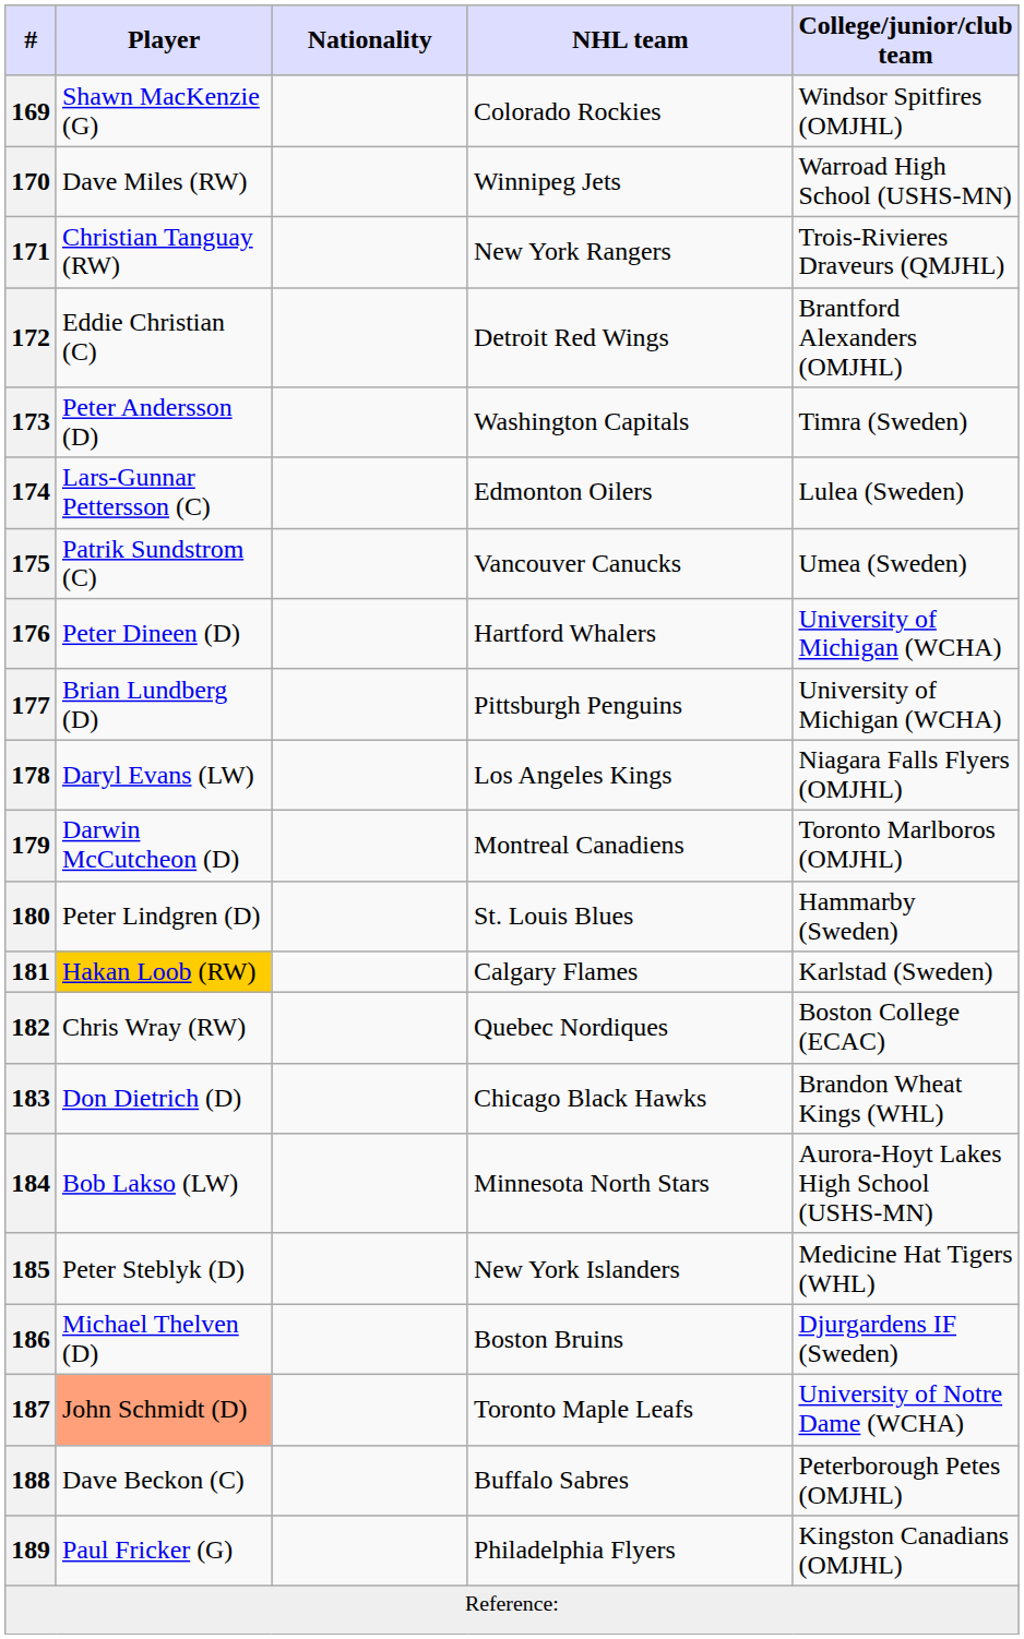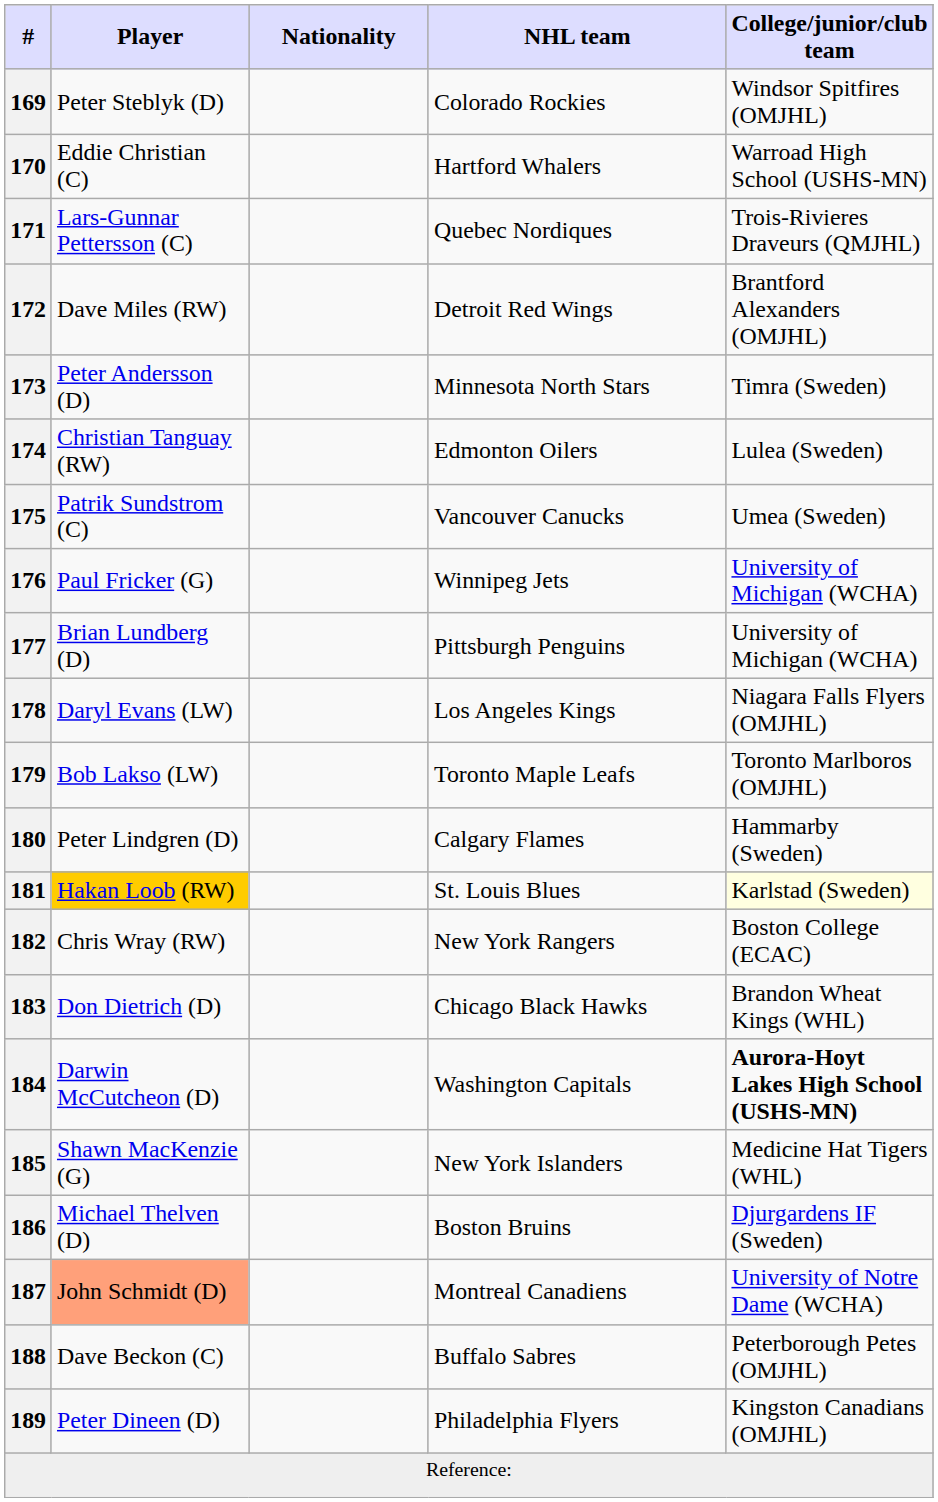169 | Player: Shawn MacKenzie (G) -> Peter Steblyk (D)
170 | Player: Dave Miles (RW) -> Eddie Christian (C)
170 | NHL team: Winnipeg Jets -> Hartford Whalers
171 | Player: Christian Tanguay (RW) -> Lars-Gunnar Pettersson (C)
171 | NHL team: New York Rangers -> Quebec Nordiques
172 | Player: Eddie Christian (C) -> Dave Miles (RW)
173 | NHL team: Washington Capitals -> Minnesota North Stars
174 | Player: Lars-Gunnar Pettersson (C) -> Christian Tanguay (RW)
176 | Player: Peter Dineen (D) -> Paul Fricker (G)
176 | NHL team: Hartford Whalers -> Winnipeg Jets
179 | Player: Darwin McCutcheon (D) -> Bob Lakso (LW)
179 | NHL team: Montreal Canadiens -> Toronto Maple Leafs
180 | NHL team: St. Louis Blues -> Calgary Flames
181 | NHL team: Calgary Flames -> St. Louis Blues
181 | College/junior/club team: no background -> lightyellow background
182 | NHL team: Quebec Nordiques -> New York Rangers
184 | Player: Bob Lakso (LW) -> Darwin McCutcheon (D)
184 | NHL team: Minnesota North Stars -> Washington Capitals
184 | College/junior/club team: normal -> bold
185 | Player: Peter Steblyk (D) -> Shawn MacKenzie (G)
187 | NHL team: Toronto Maple Leafs -> Montreal Canadiens
189 | Player: Paul Fricker (G) -> Peter Dineen (D)
